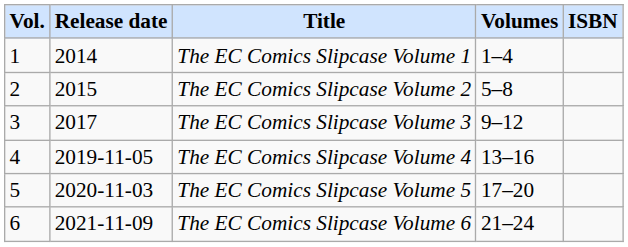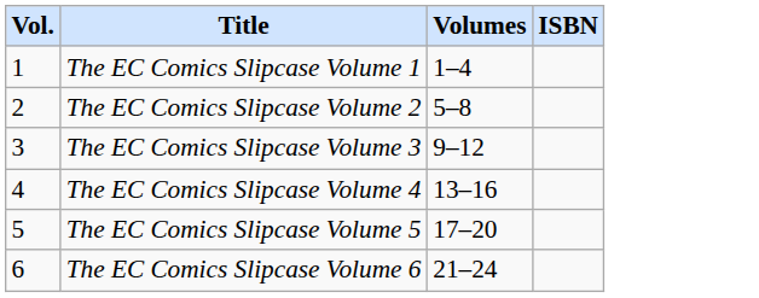- column: Release date | 2014 | 2015 | 2017 | 2019-11-05 | 2020-11-03 | 2021-11-09
